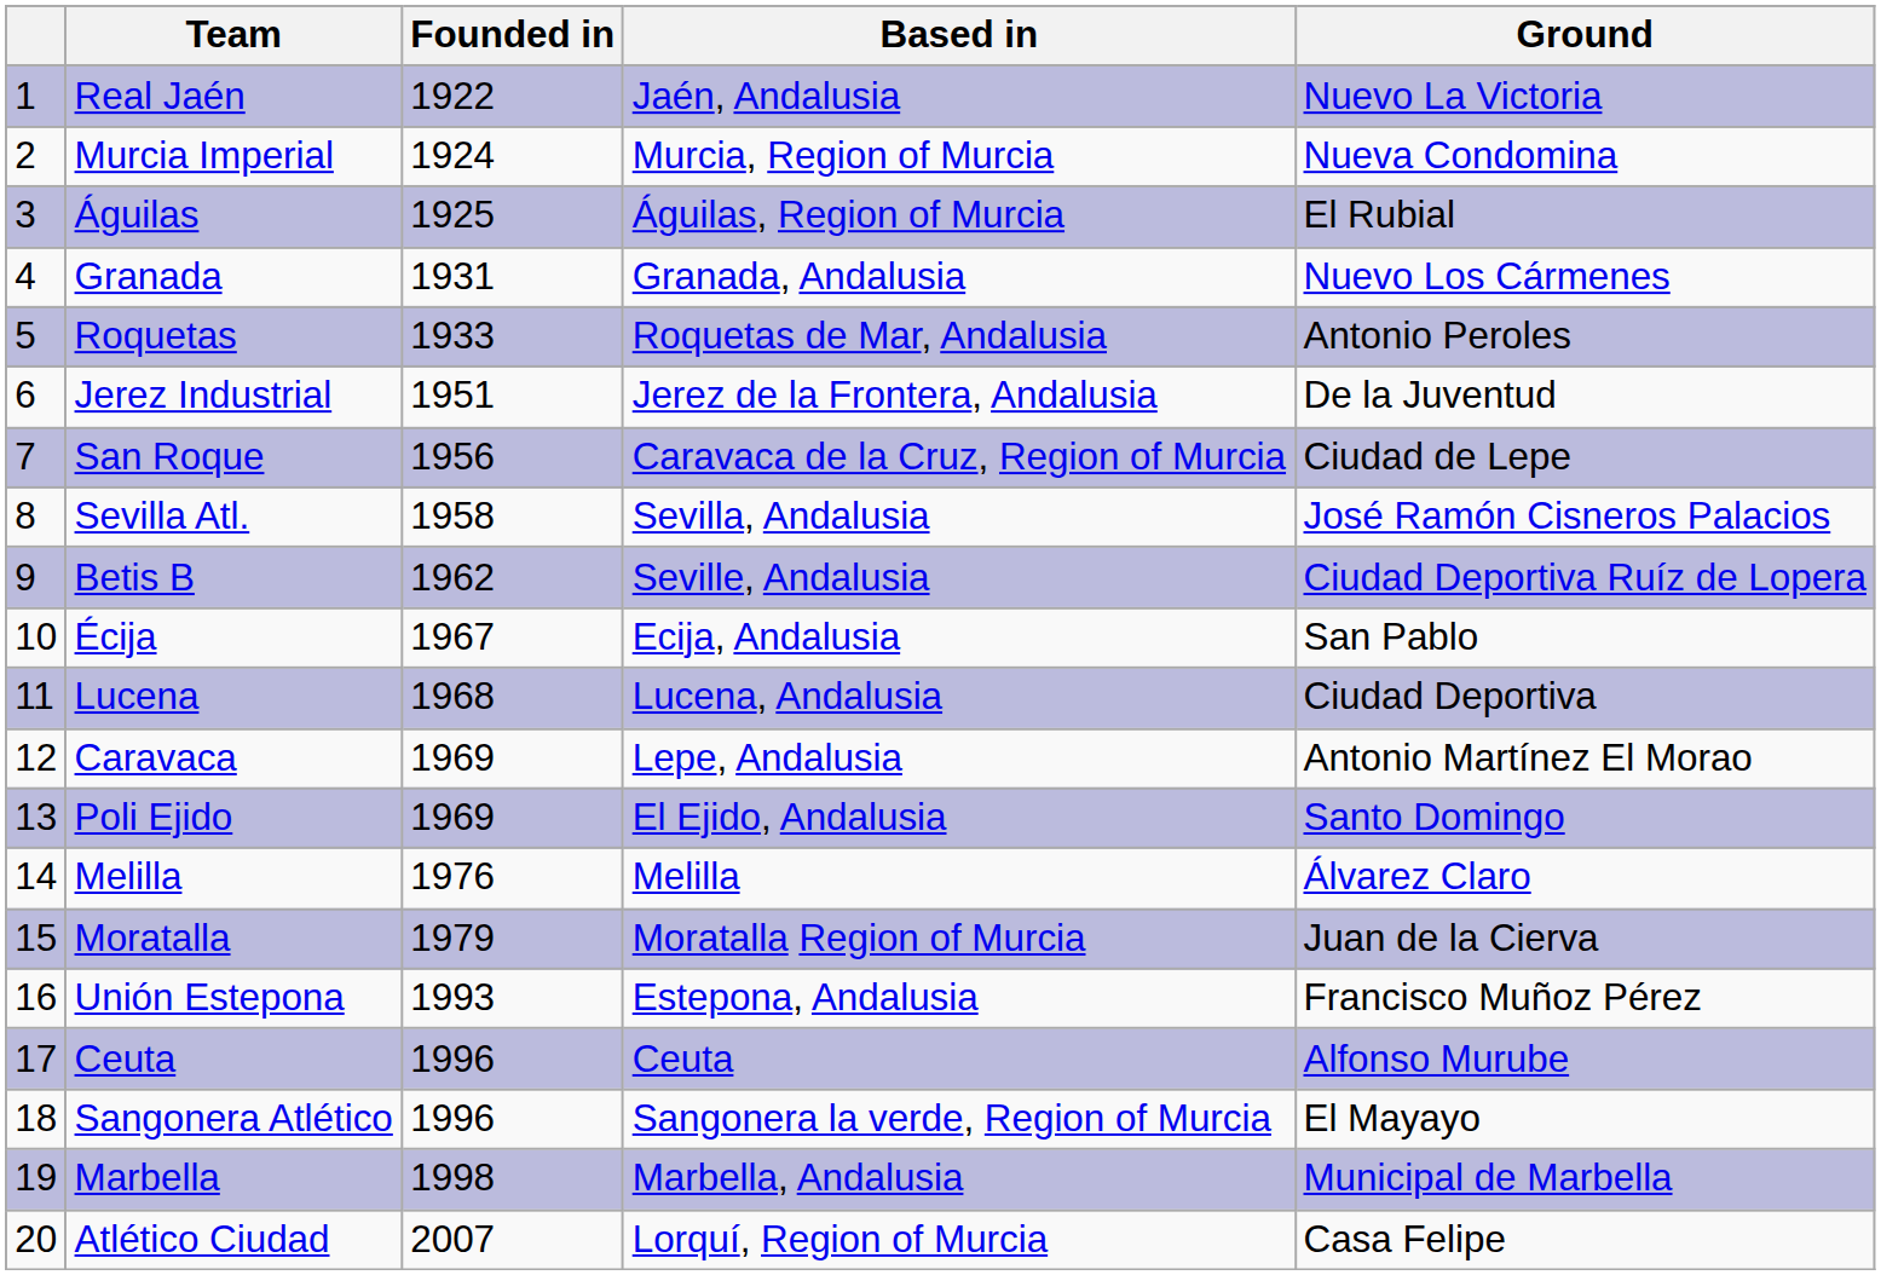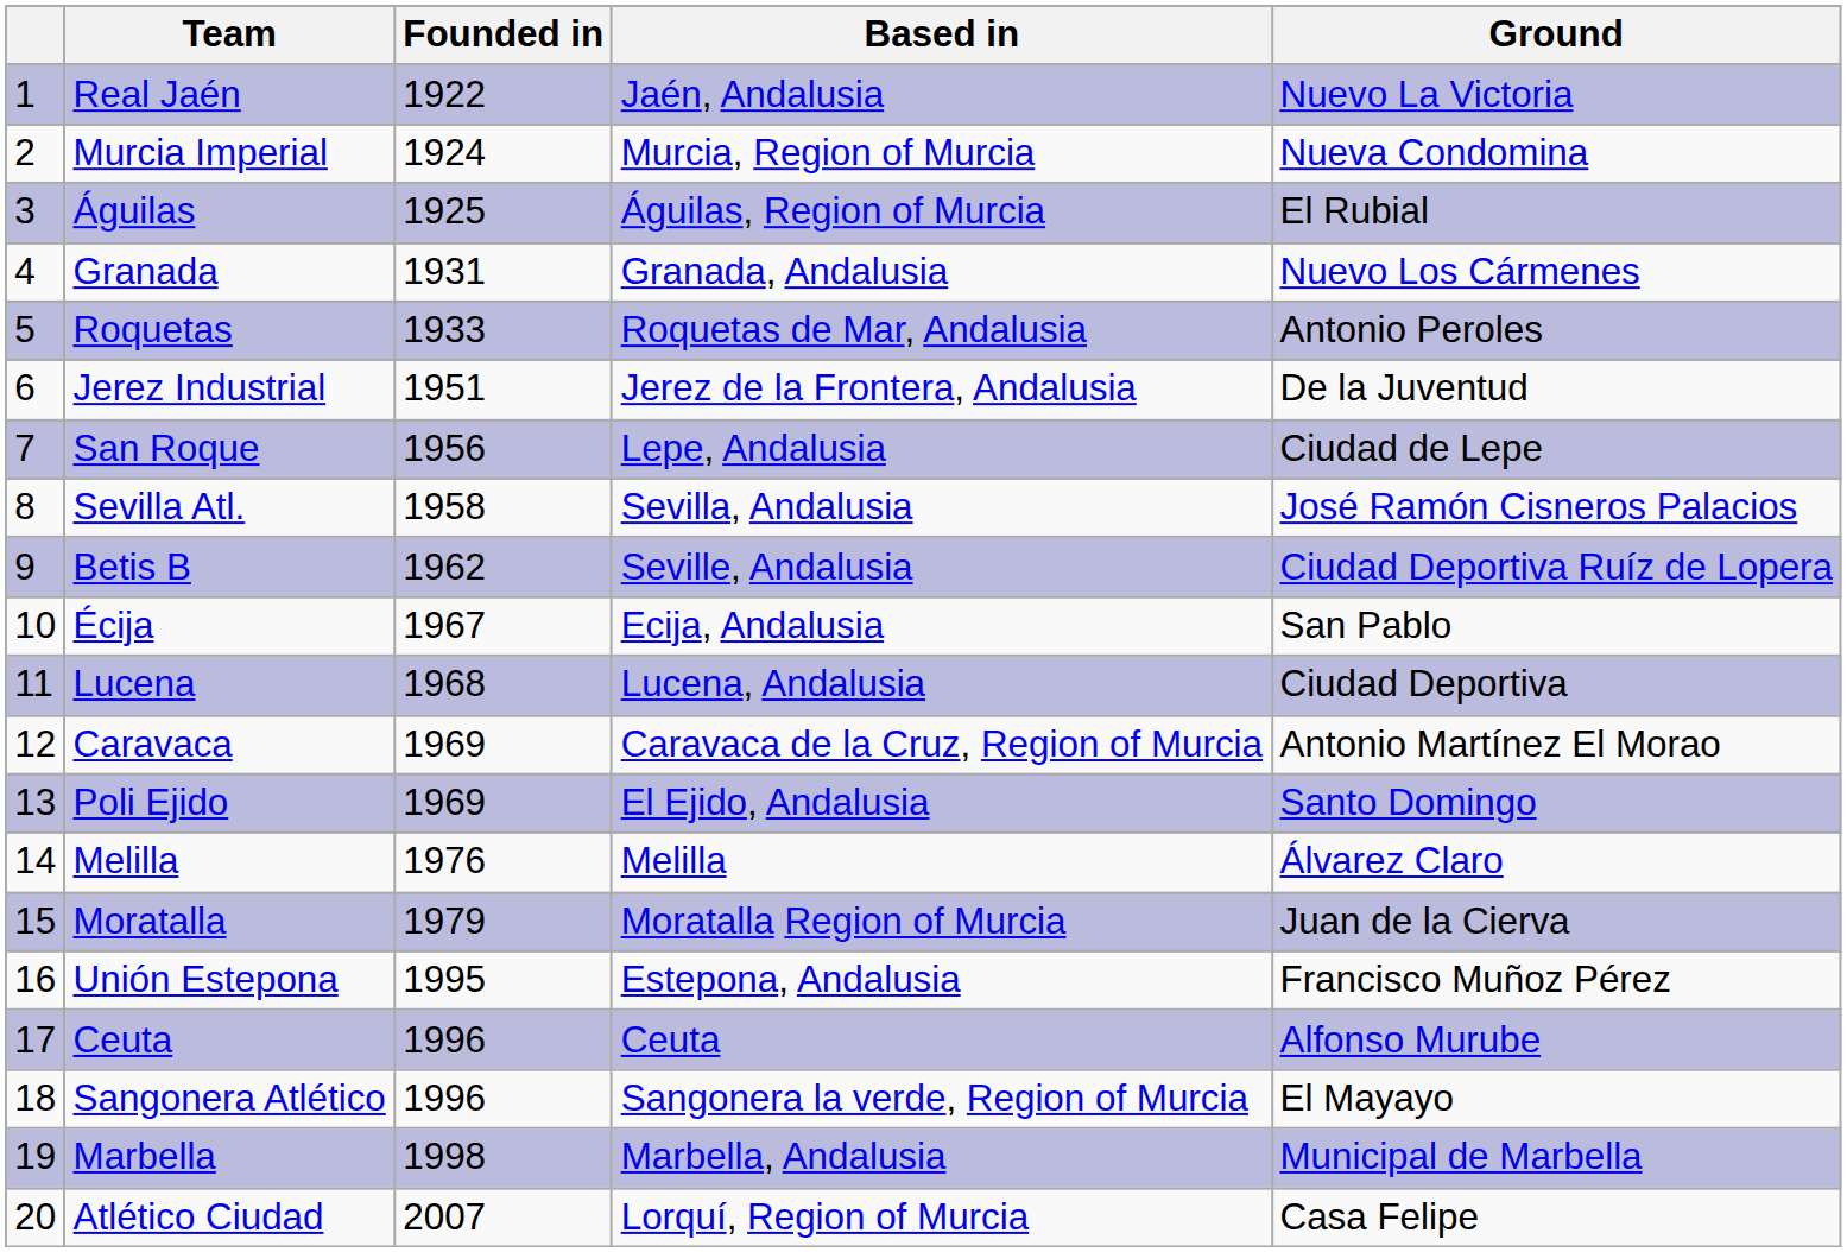San Roque | Based in: Caravaca de la Cruz, Region of Murcia -> Lepe, Andalusia
Caravaca | Based in: Lepe, Andalusia -> Caravaca de la Cruz, Region of Murcia
Unión Estepona | Founded in: 1993 -> 1995
